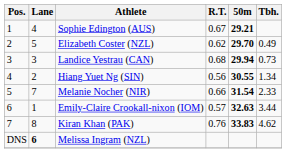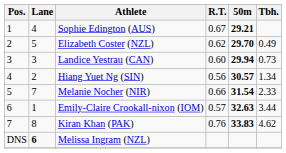Landice Yestrau (CAN) | R.T.: 0.68 -> 0.60
Hiang Yuet Ng (SIN) | 50m: 30.55 -> 30.57
